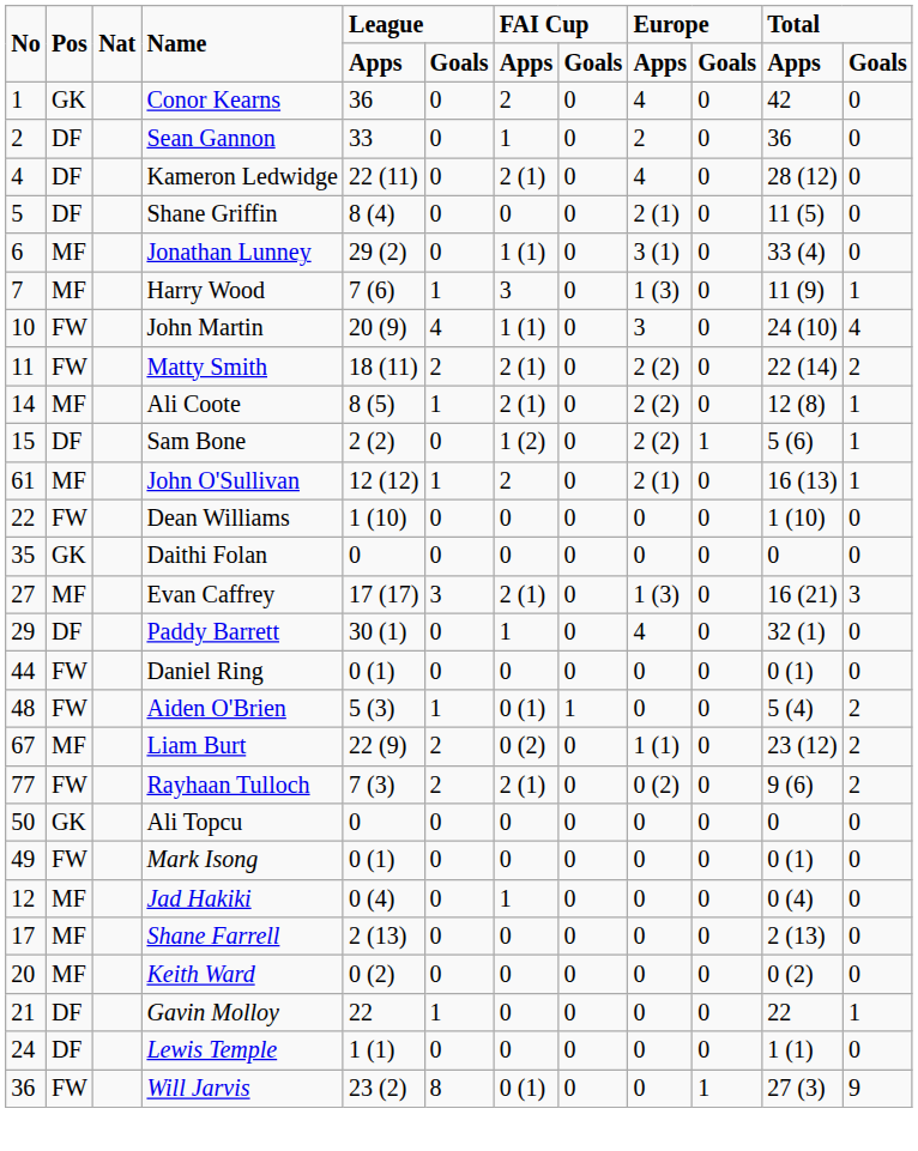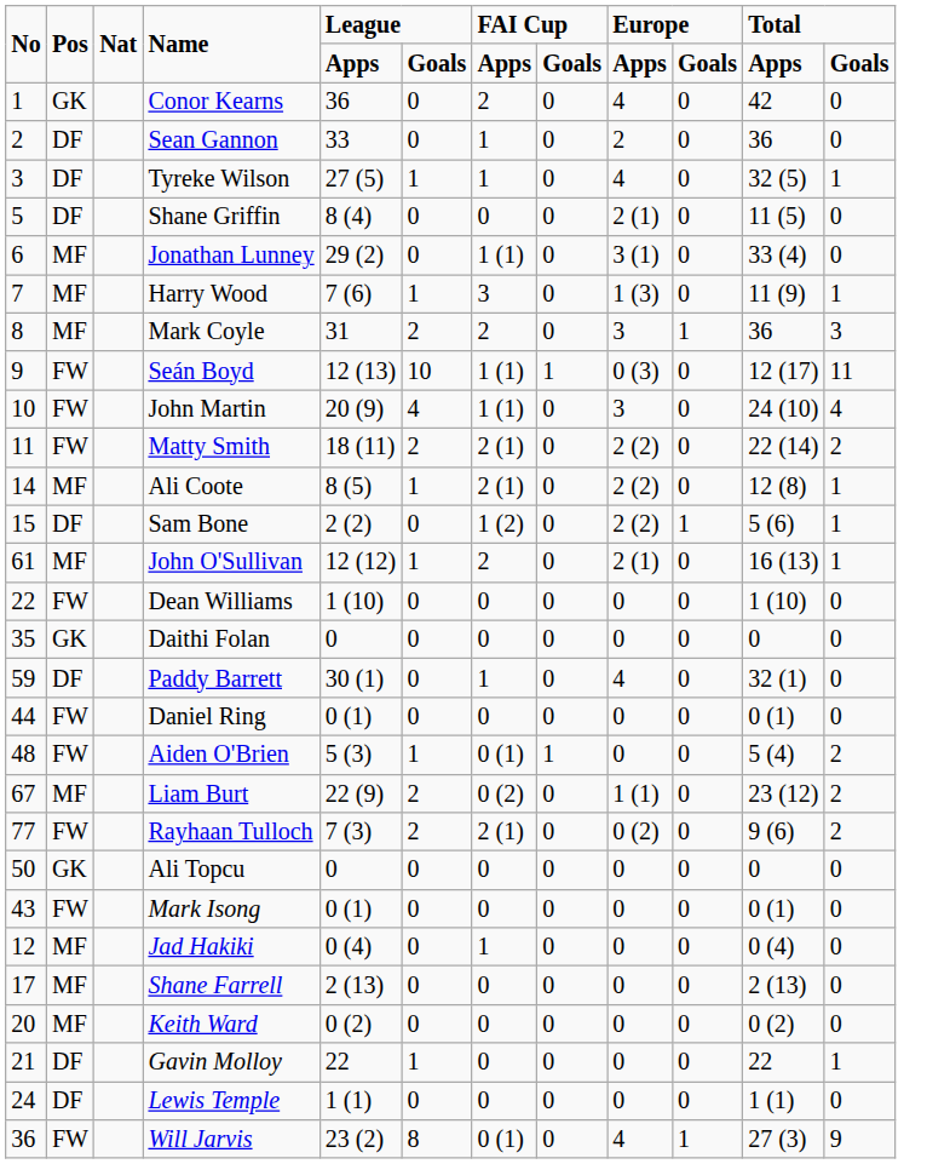+ row: 3 | DF | Tyreke Wilson | 27 (5) | 1 | 1 | 0 | 4 | 0 | 32 (5) | 1
- row: 4 | DF | Kameron Ledwidge | 22 (11) | 0 | 2 (1) | 0 | 4 | 0 | 28 (12) | 0
+ row: 8 | MF | Mark Coyle | 31 | 2 | 2 | 0 | 3 | 1 | 36 | 3
+ row: 9 | FW | Seán Boyd | 12 (13) | 10 | 1 (1) | 1 | 0 (3) | 0 | 12 (17) | 11
- row: 27 | MF | Evan Caffrey | 17 (17) | 3 | 2 (1) | 0 | 1 (3) | 0 | 16 (21) | 3
Paddy Barrett | No: 29 -> 59
Mark Isong | No: 49 -> 43
Will Jarvis | column 9: 0 -> 4
